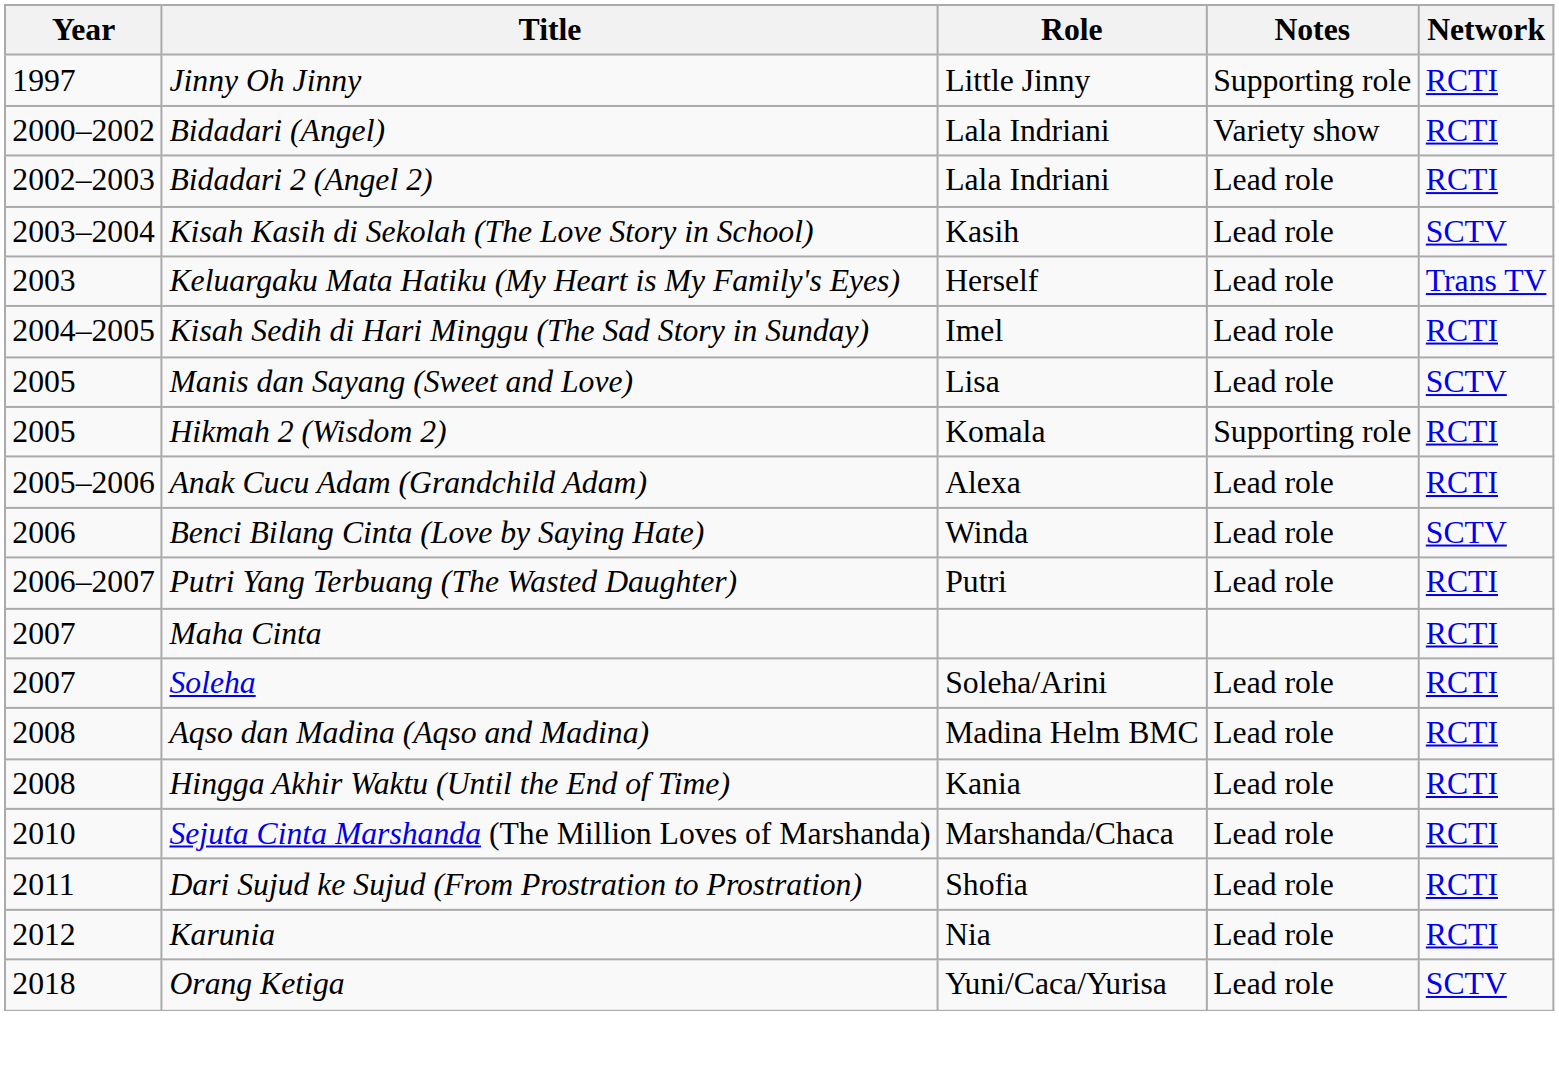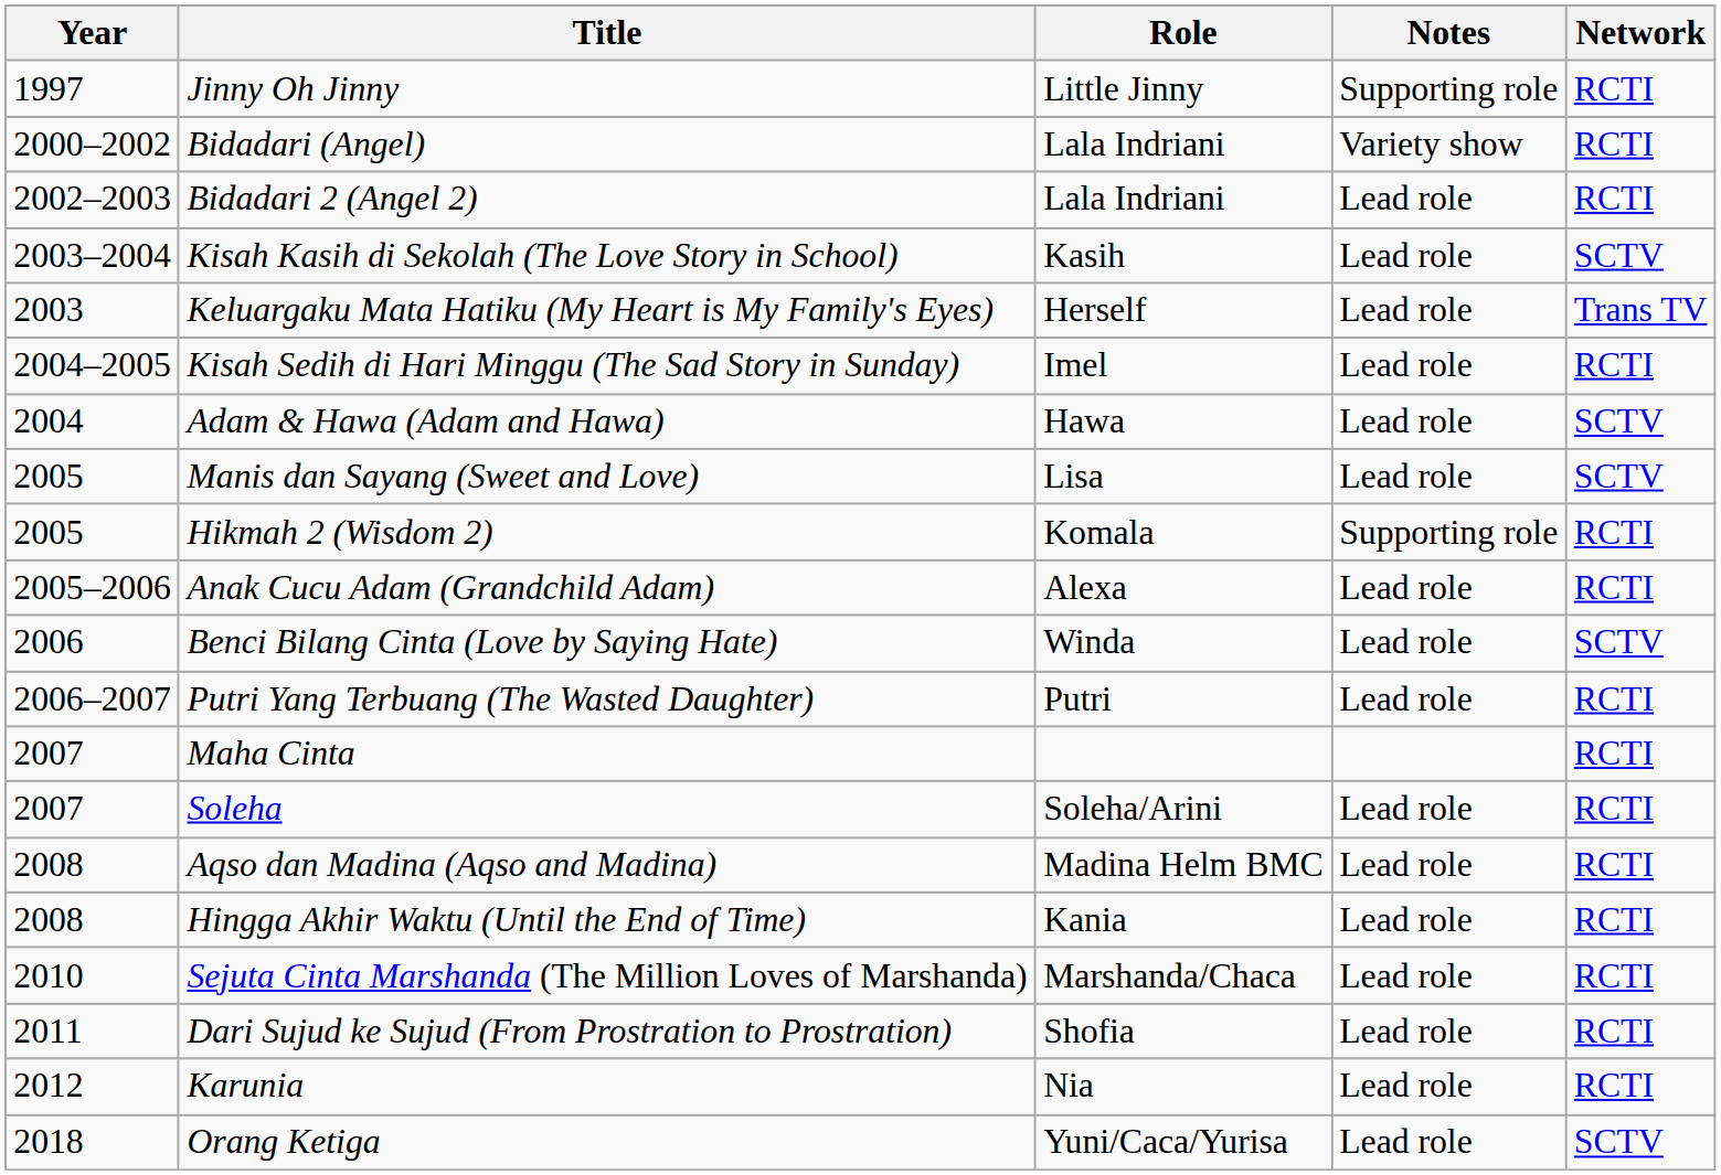+ row: 2004 | Adam & Hawa (Adam and Hawa) | Hawa | Lead role | SCTV
